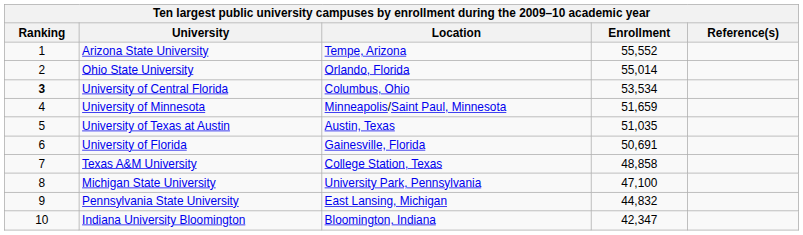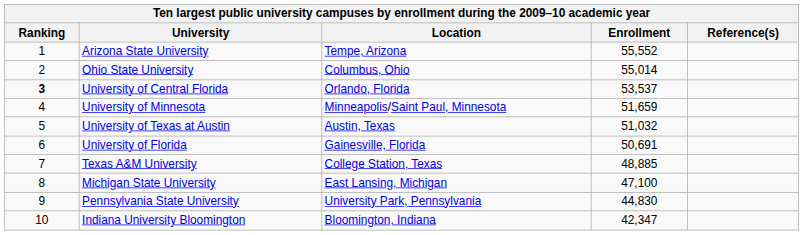Ohio State University | Location: Orlando, Florida -> Columbus, Ohio
University of Central Florida | Location: Columbus, Ohio -> Orlando, Florida
University of Central Florida | Enrollment: 53,534 -> 53,537
University of Texas at Austin | Enrollment: 51,035 -> 51,032
Texas A&M University | Enrollment: 48,858 -> 48,885
Michigan State University | Location: University Park, Pennsylvania -> East Lansing, Michigan
Pennsylvania State University | Location: East Lansing, Michigan -> University Park, Pennsylvania
Pennsylvania State University | Enrollment: 44,832 -> 44,830
